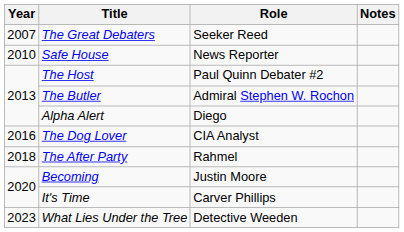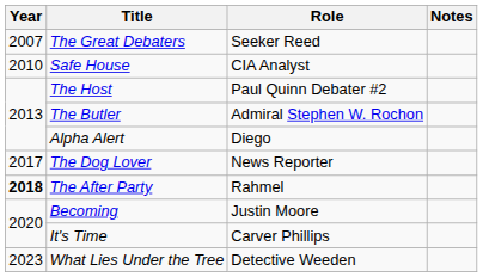Safe House | Role: News Reporter -> CIA Analyst
The Dog Lover | Year: 2016 -> 2017
The Dog Lover | Role: CIA Analyst -> News Reporter
The After Party | Year: normal -> bold
